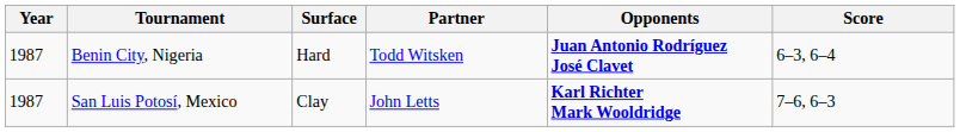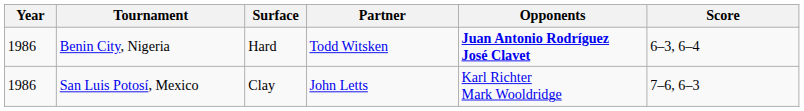Benin City, Nigeria | Year: 1987 -> 1986
San Luis Potosí, Mexico | Year: 1987 -> 1986
San Luis Potosí, Mexico | Opponents: bold -> normal
